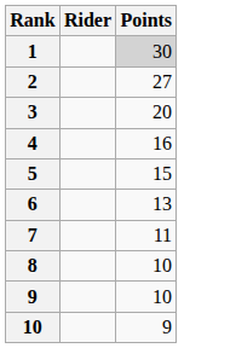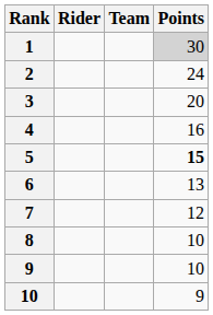+ column: Team
2 | Points: 27 -> 24
5 | Points: normal -> bold
7 | Points: 11 -> 12
